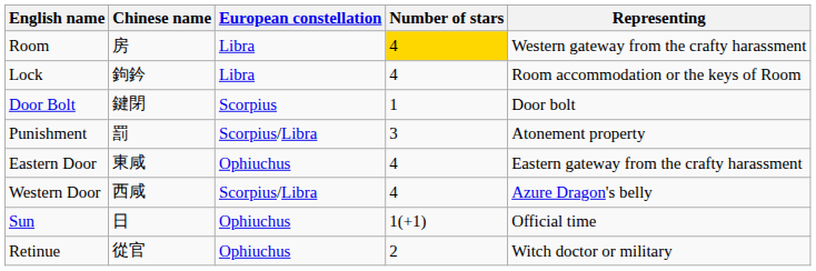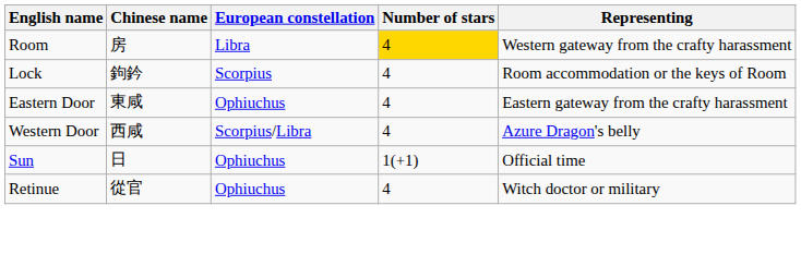Lock | European constellation: Libra -> Scorpius
- row: Door Bolt | 鍵閉 | Scorpius | 1 | Door bolt
- row: Punishment | 罰 | Scorpius/Libra | 3 | Atonement property
Retinue | Number of stars: 2 -> 4
